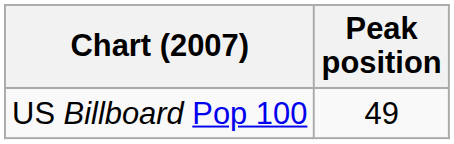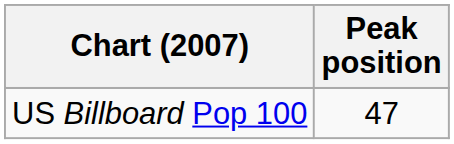US Billboard Pop 100 | Peak position: 49 -> 47
